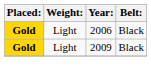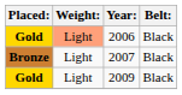2006 | Weight:: no background -> lightsalmon background
+ row: Bronze | Light | 2007 | Black
